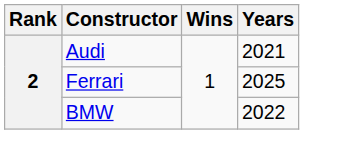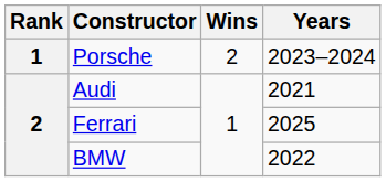+ row: 1 | Porsche | 2 | 2023–2024
